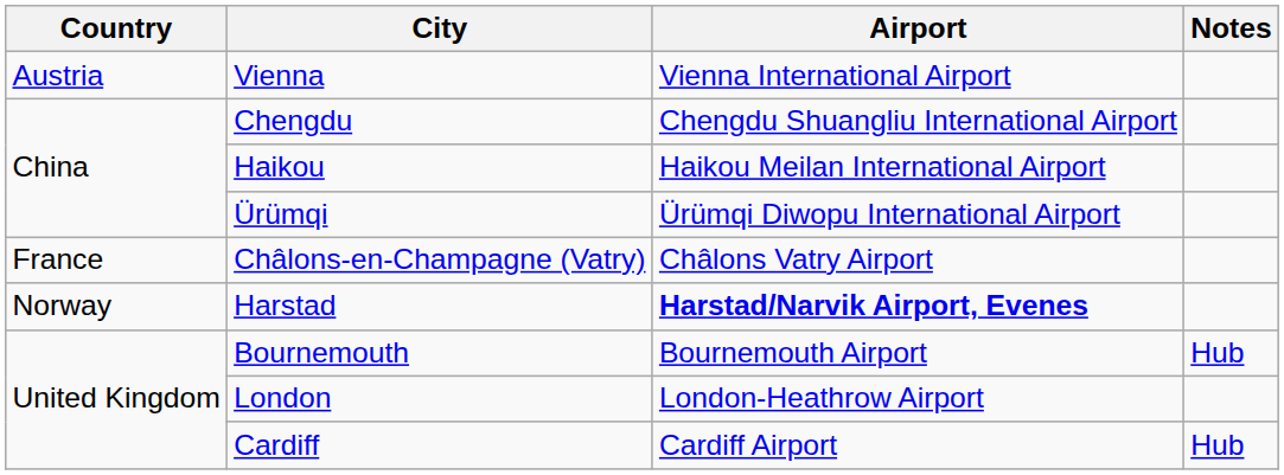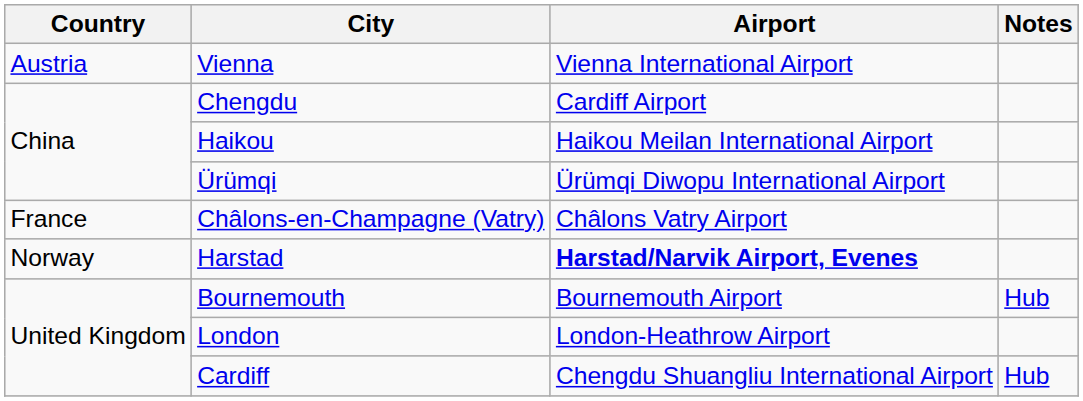Chengdu | Airport: Chengdu Shuangliu International Airport -> Cardiff Airport
Cardiff | Airport: Cardiff Airport -> Chengdu Shuangliu International Airport
